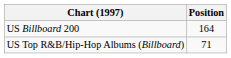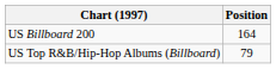US Top R&B/Hip-Hop Albums (Billboard) | Position: 71 -> 79
